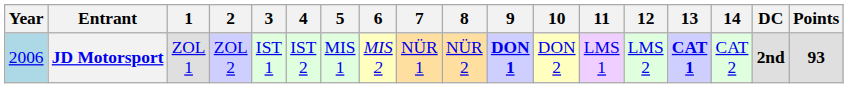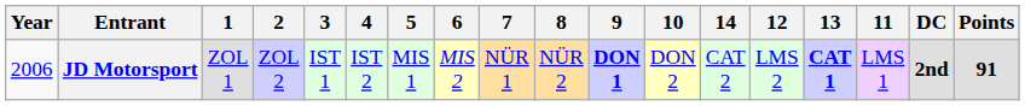columns swapped: 11 <-> 14
JD Motorsport | Year: lightblue background -> no background
JD Motorsport | Points: 93 -> 91
